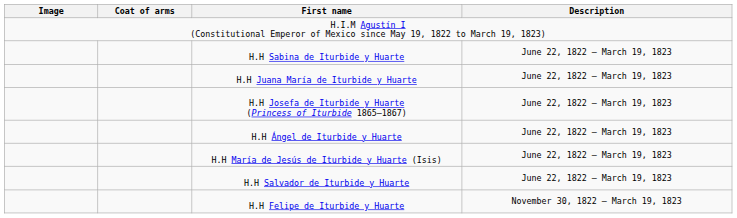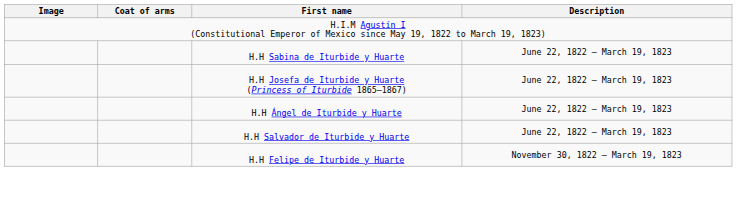- row: H.H Juana María de Iturbide y Huarte | June 22, 1822 – March 19, 1823
- row: H.H María de Jesús de Iturbide y Huarte (Isis) | June 22, 1822 – March 19, 1823
